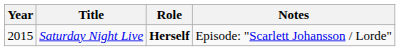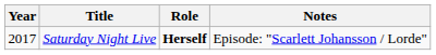Saturday Night Live | Year: 2015 -> 2017
